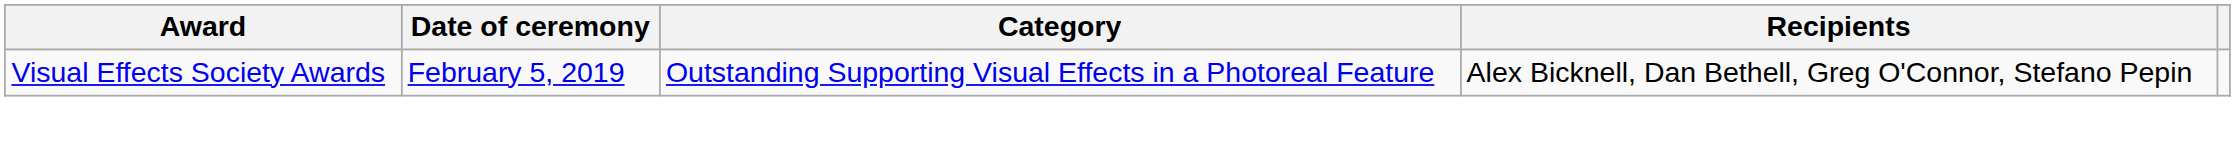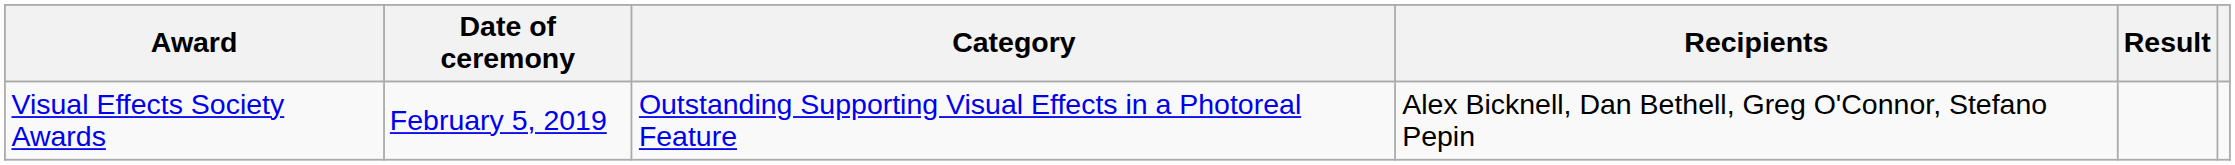+ column: Result
